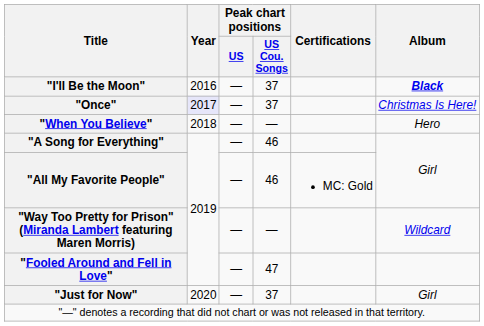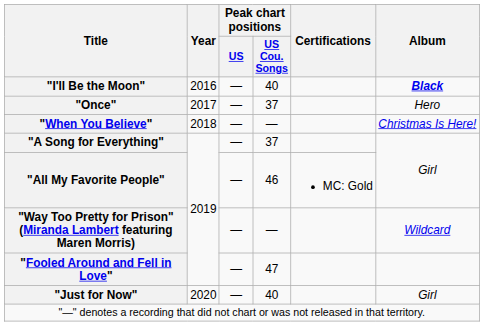"I'll Be the Moon" | Peak chart positions / US Cou. Songs: 37 -> 40
"Once" | Year: lavender background -> no background
"Once" | Album: Christmas Is Here! -> Hero
"When You Believe" | Album: Hero -> Christmas Is Here!
"A Song for Everything" | Peak chart positions / US Cou. Songs: 46 -> 37
"Just for Now" | Peak chart positions / US Cou. Songs: 37 -> 40
